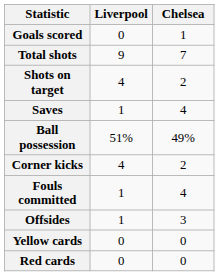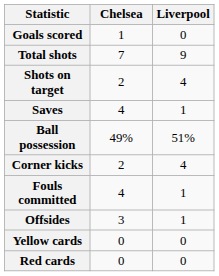columns swapped: Liverpool <-> Chelsea
